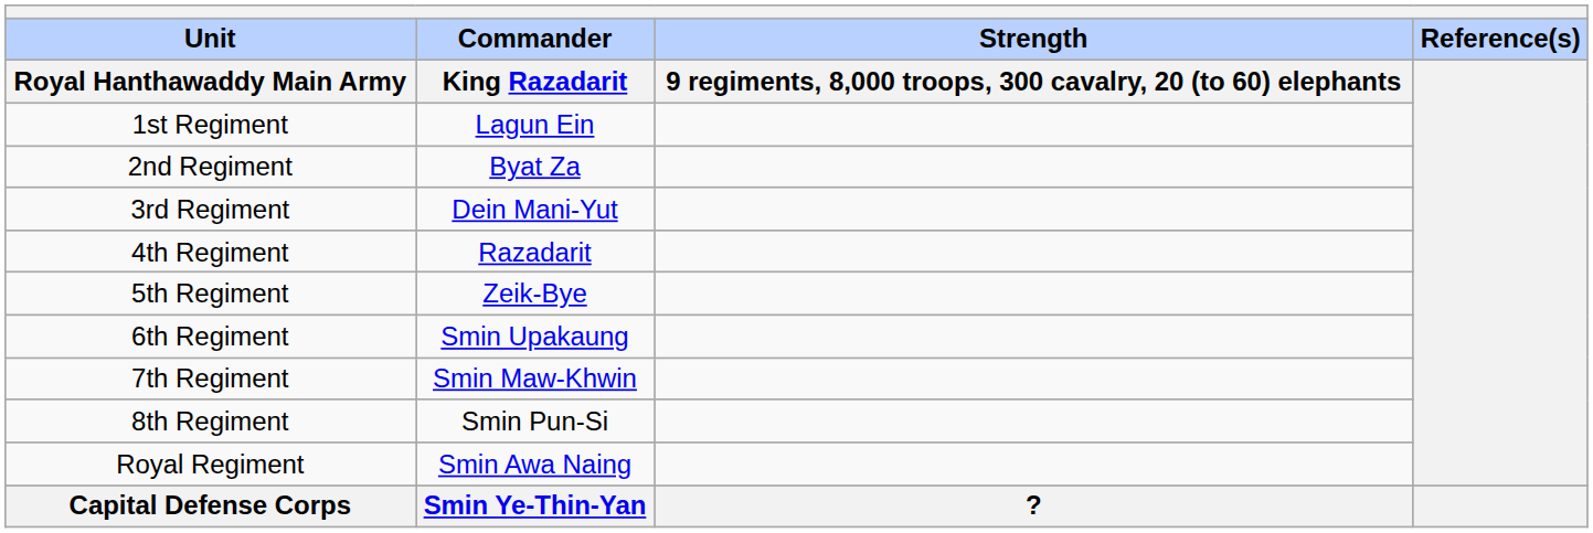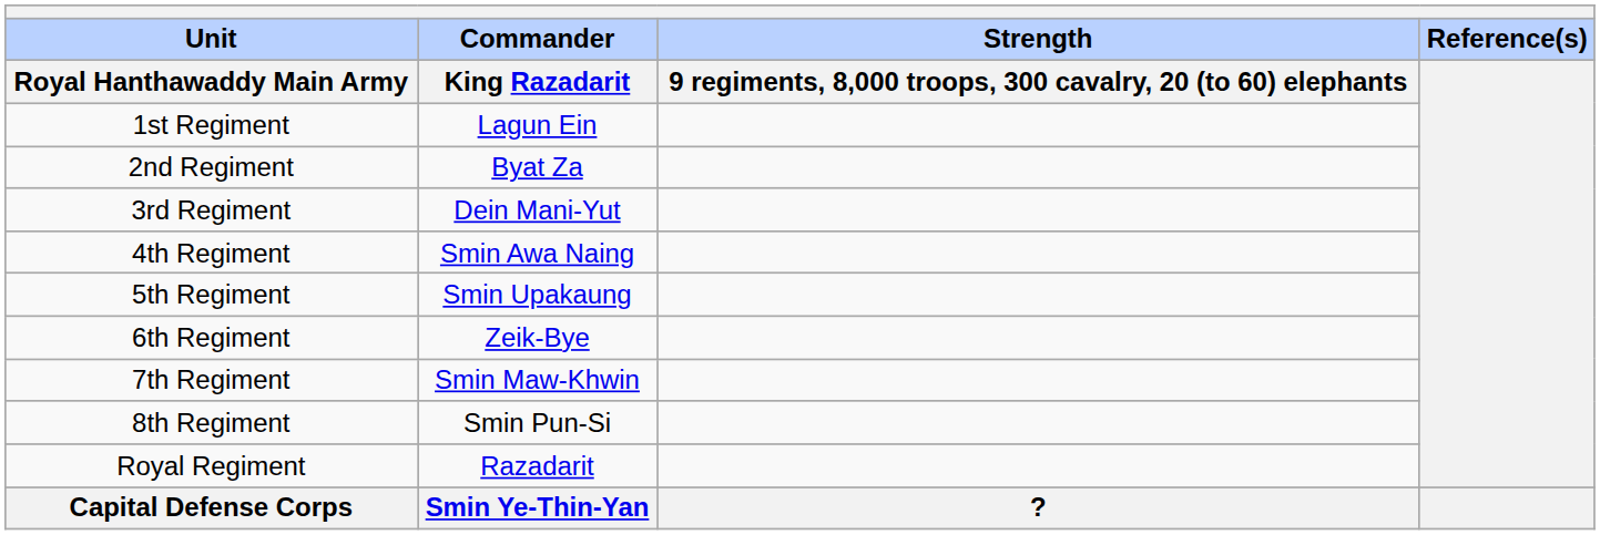4th Regiment | Commander / King Razadarit: Razadarit -> Smin Awa Naing
5th Regiment | Commander / King Razadarit: Zeik-Bye -> Smin Upakaung
6th Regiment | Commander / King Razadarit: Smin Upakaung -> Zeik-Bye
Royal Regiment | Commander / King Razadarit: Smin Awa Naing -> Razadarit
